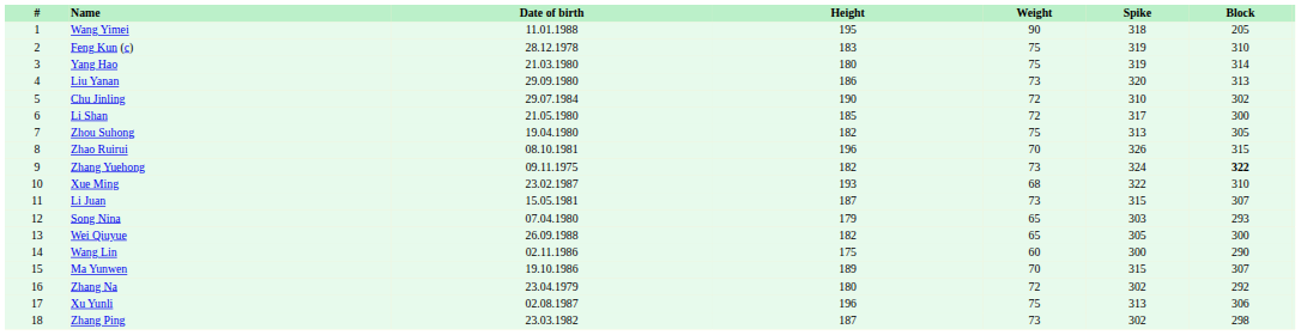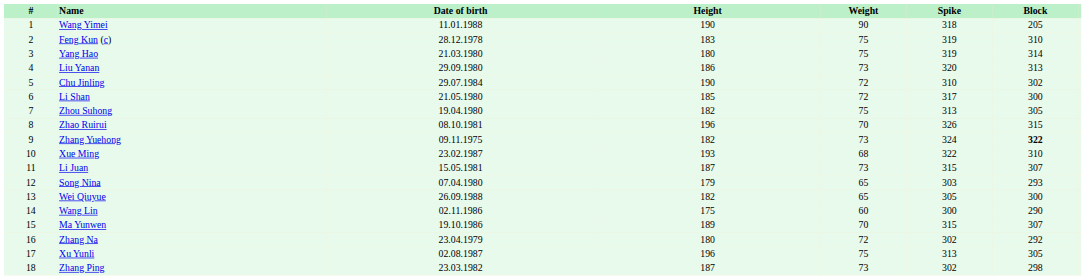Wang Yimei | Height: 195 -> 190
Xu Yunli | Block: 306 -> 305
